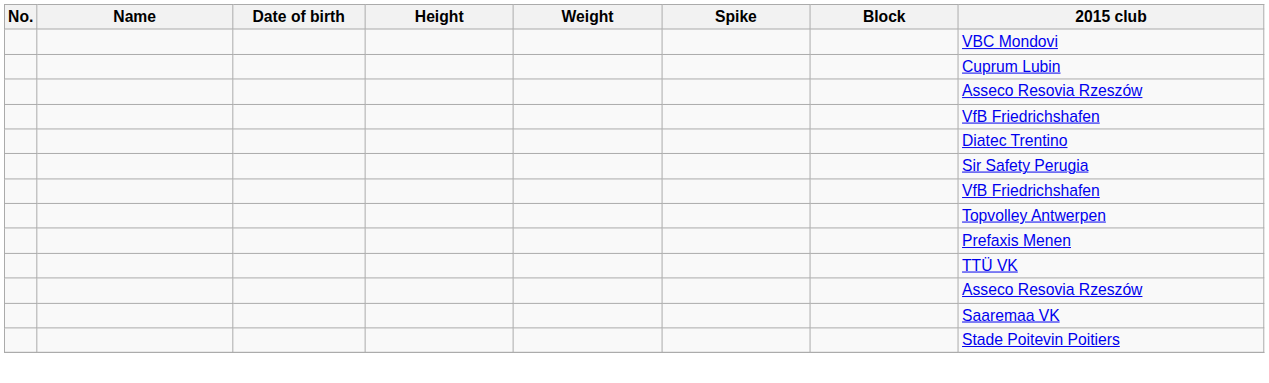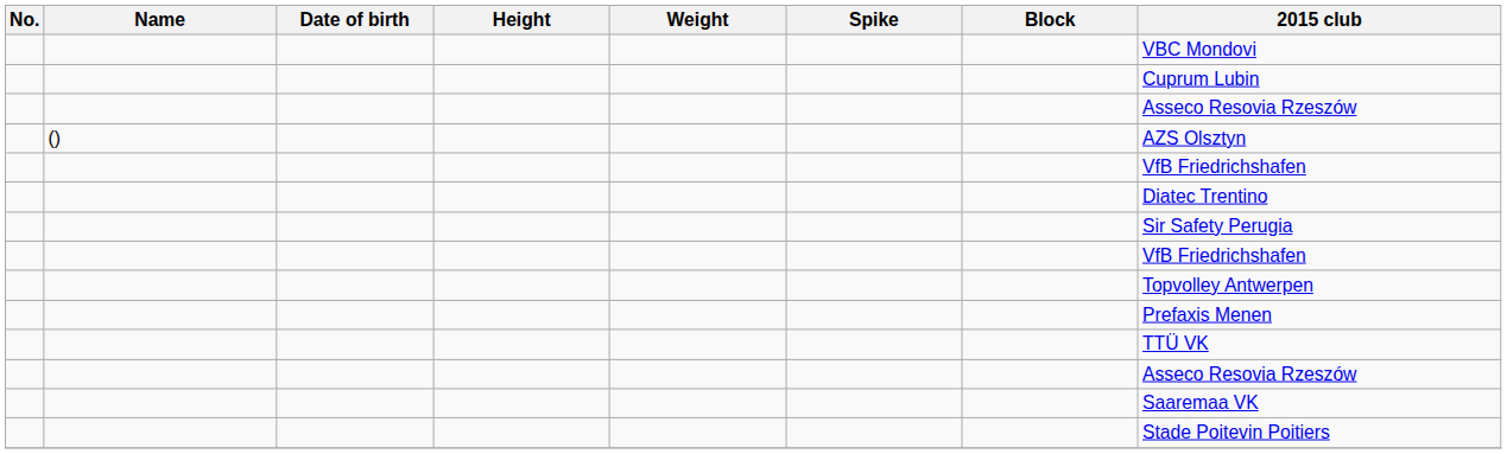+ row: () | AZS Olsztyn
